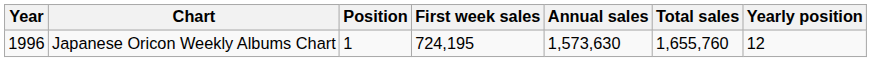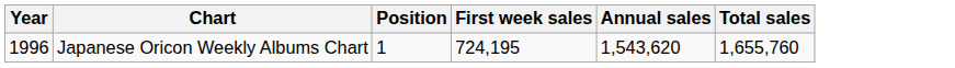- column: Yearly position | 12
Japanese Oricon Weekly Albums Chart | Annual sales: 1,573,630 -> 1,543,620
